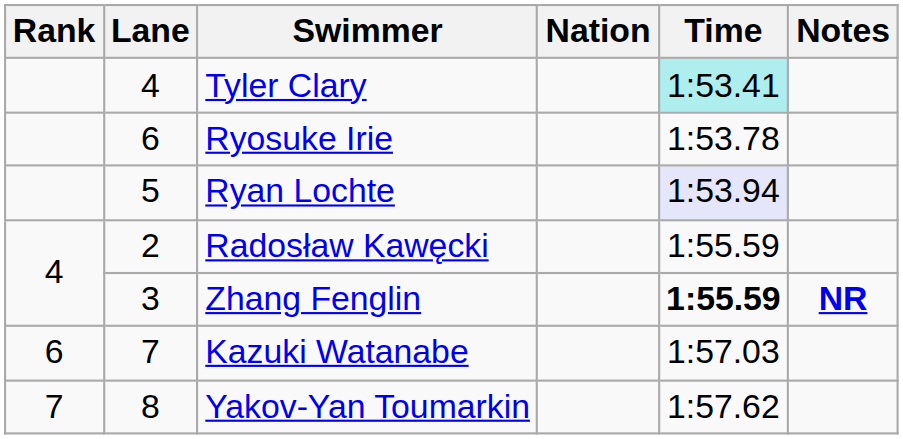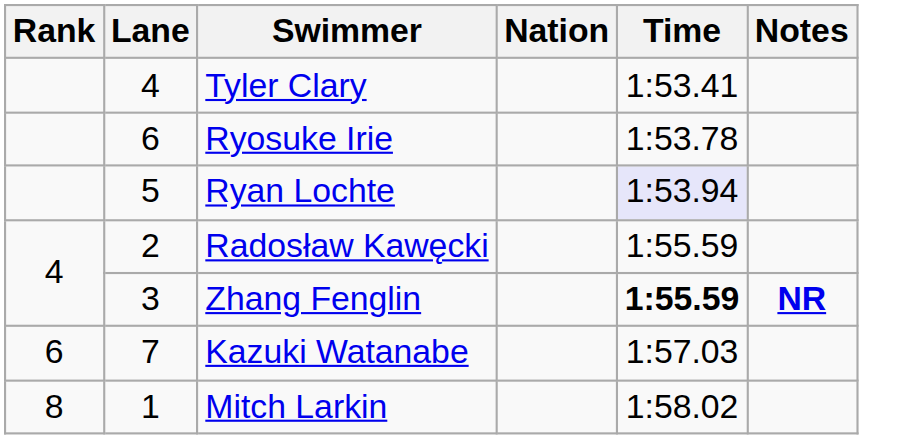Tyler Clary | Time: paleturquoise background -> no background
- row: 7 | 8 | Yakov-Yan Toumarkin | 1:57.62
+ row: 8 | 1 | Mitch Larkin | 1:58.02
